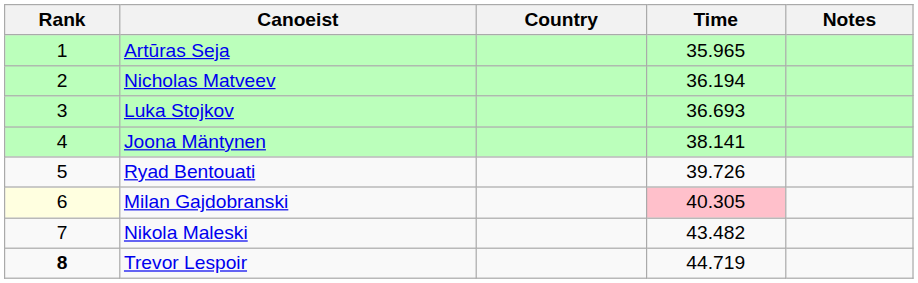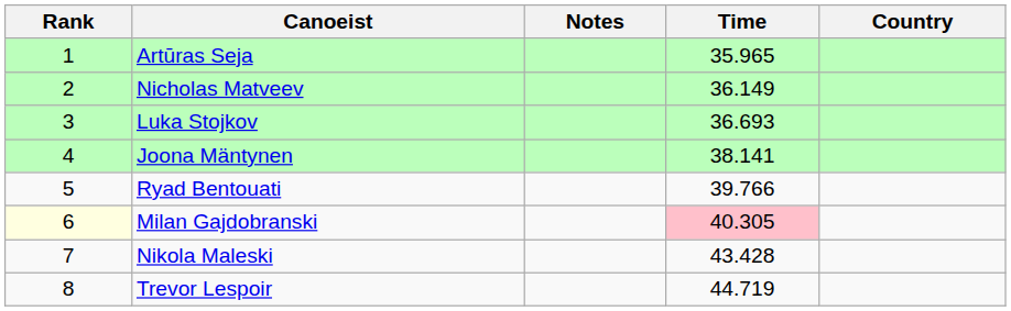columns swapped: Country <-> Notes
Nicholas Matveev | Time: 36.194 -> 36.149
Ryad Bentouati | Time: 39.726 -> 39.766
Nikola Maleski | Time: 43.482 -> 43.428
Trevor Lespoir | Rank: bold -> normal
